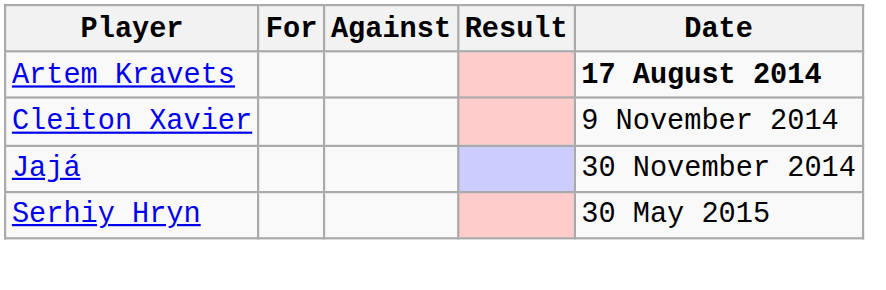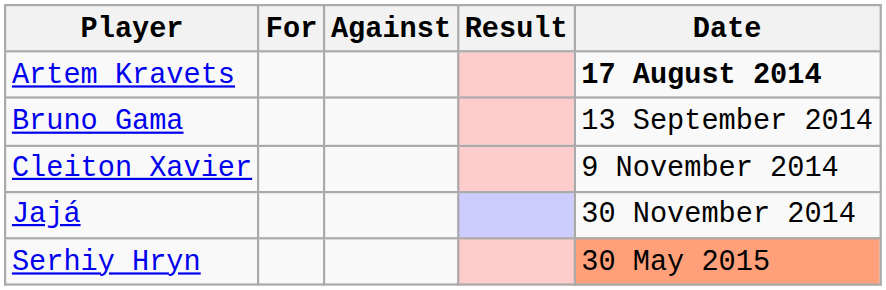+ row: Bruno Gama | 13 September 2014
Serhiy Hryn | Date: no background -> lightsalmon background
